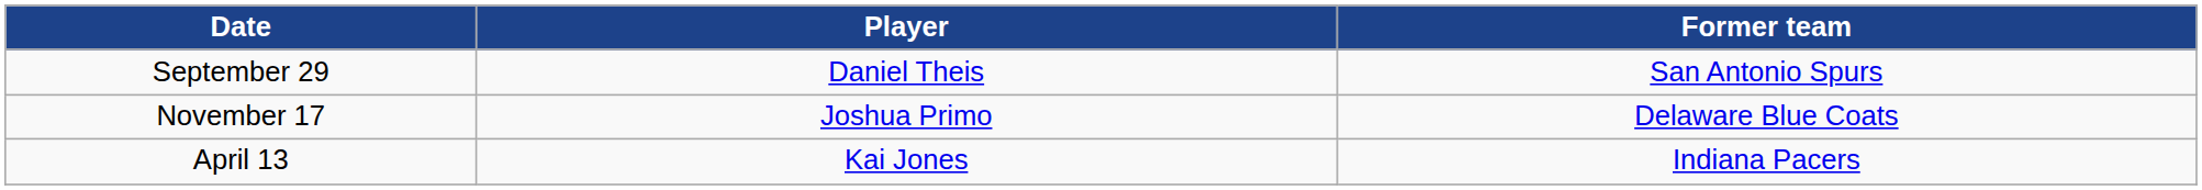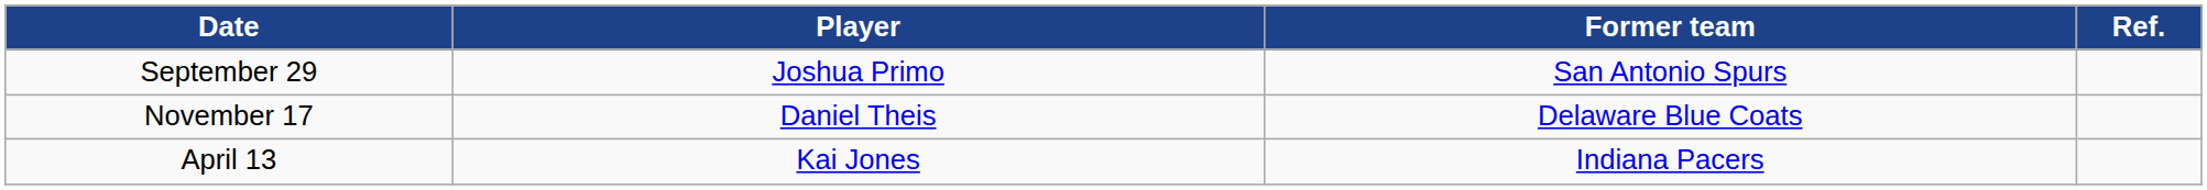+ column: Ref.
September 29 | Player: Daniel Theis -> Joshua Primo
November 17 | Player: Joshua Primo -> Daniel Theis
